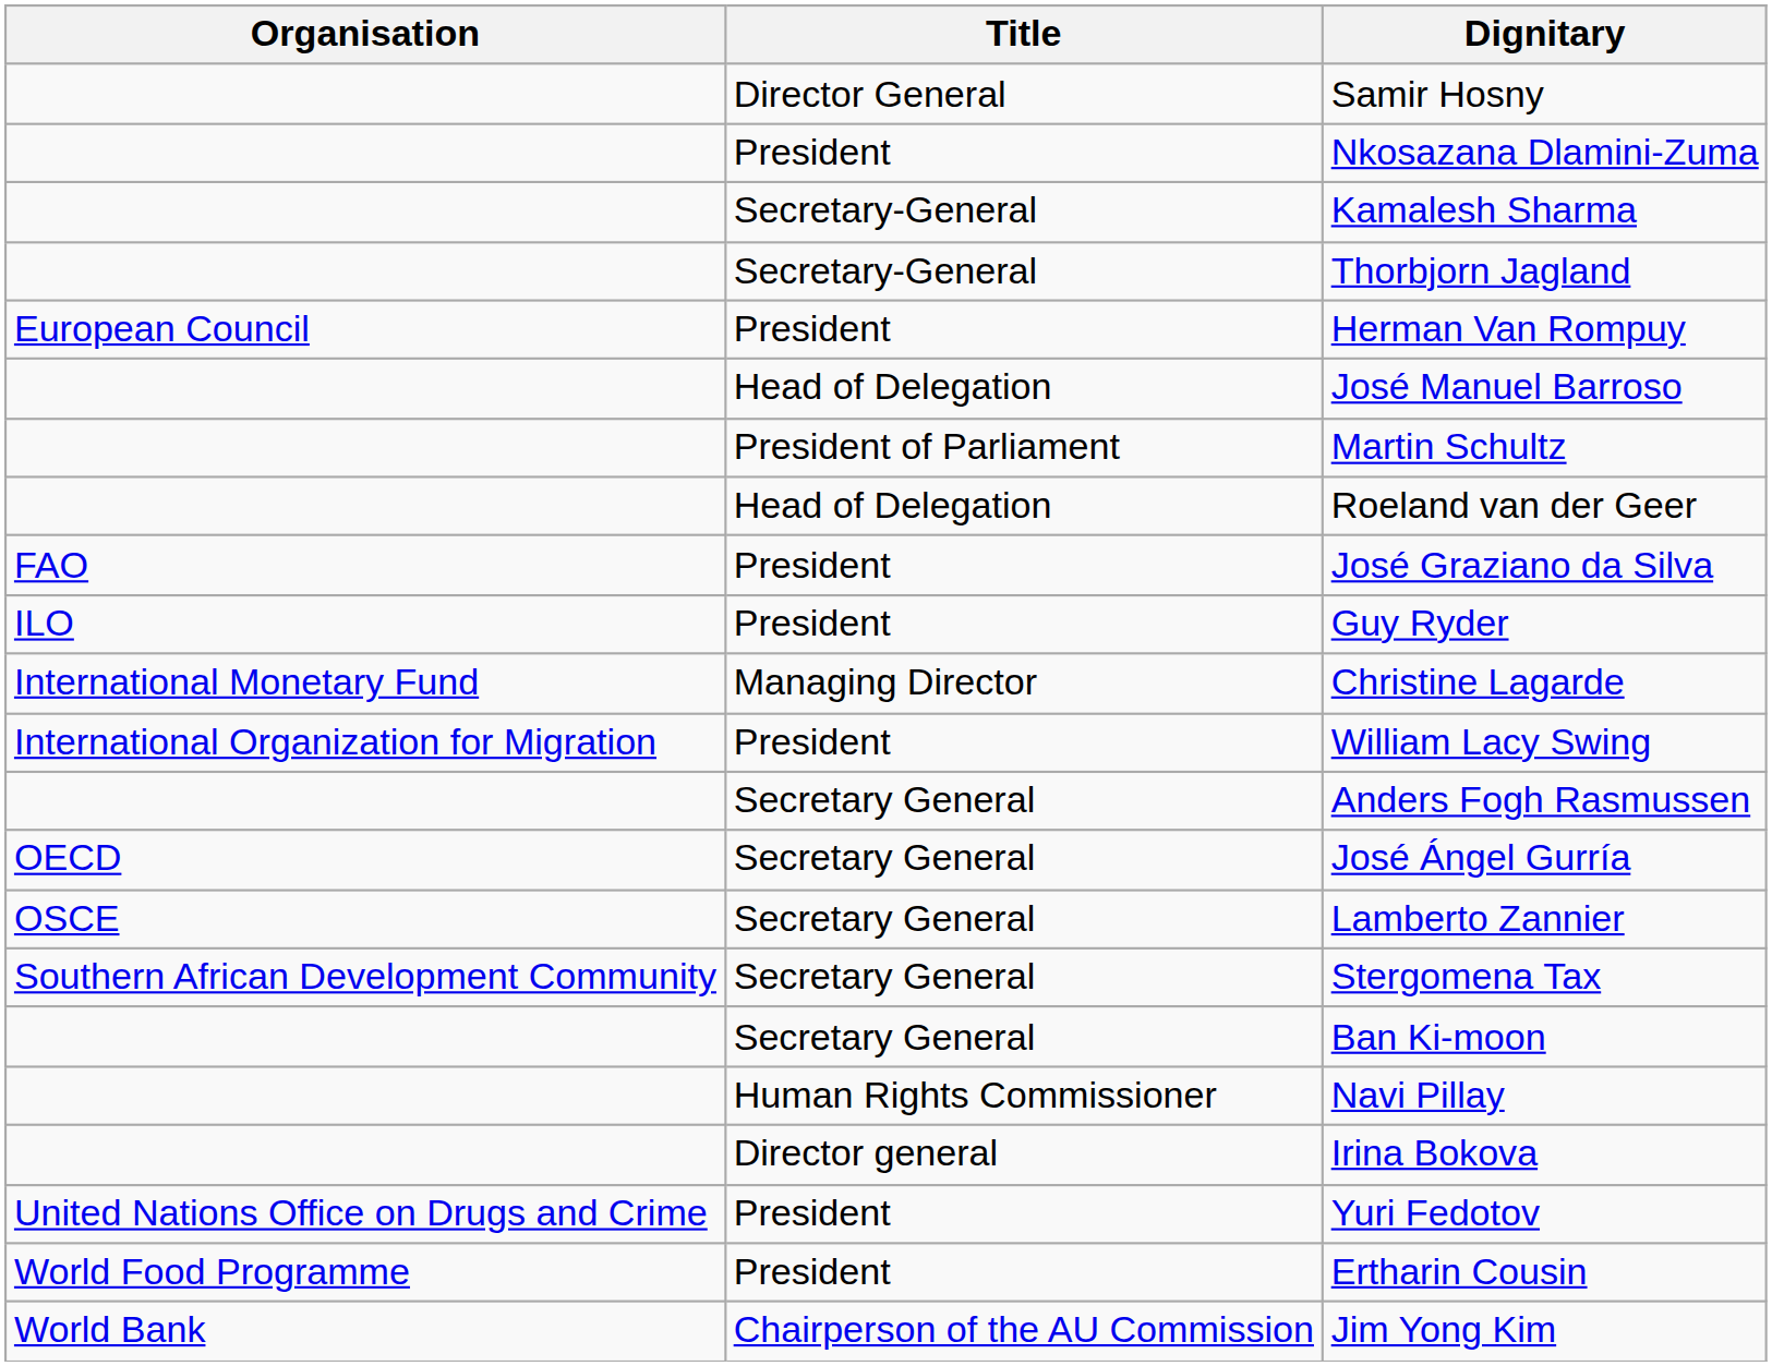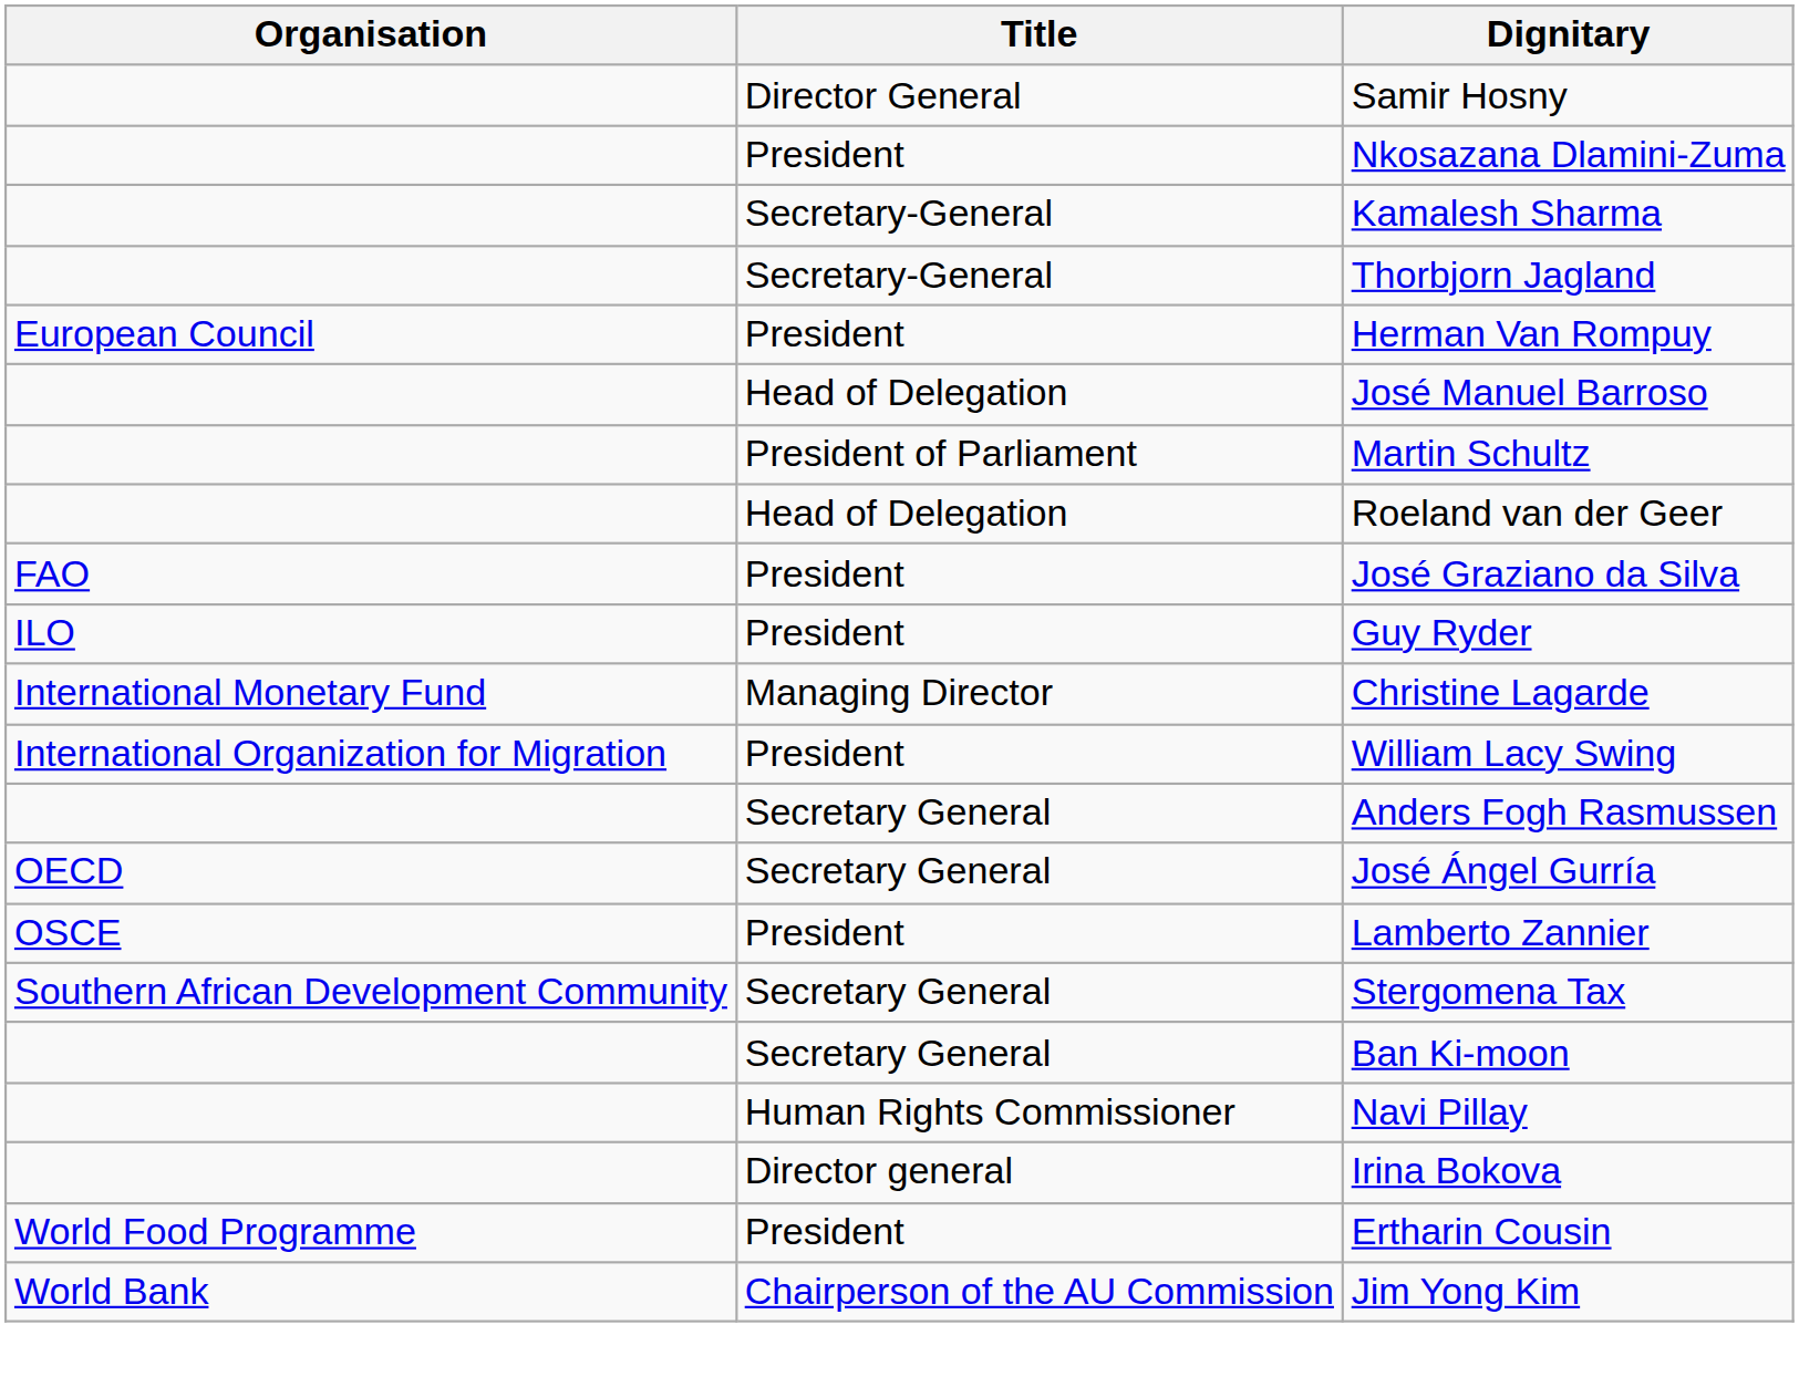Lamberto Zannier | Title: Secretary General -> President
- row: United Nations Office on Drugs and Crime | President | Yuri Fedotov
